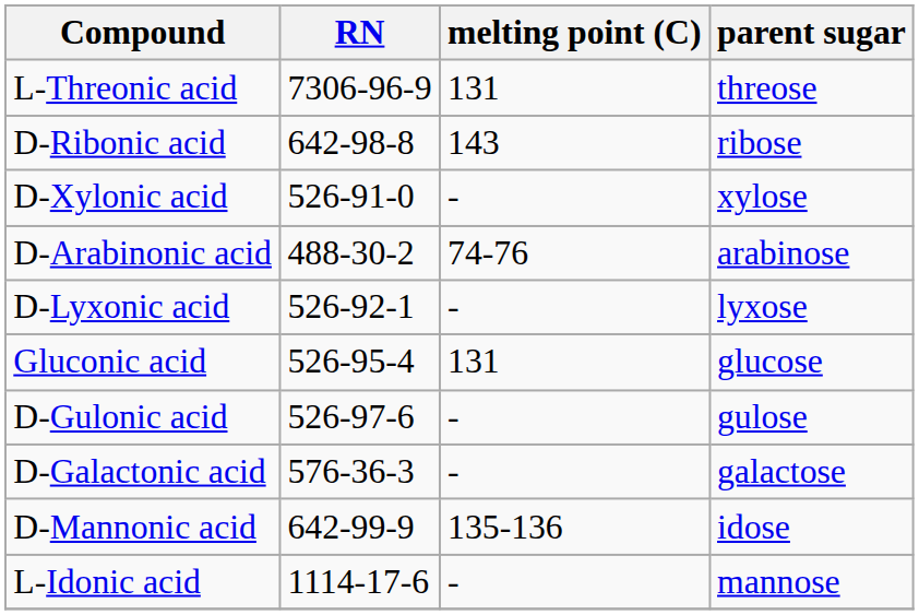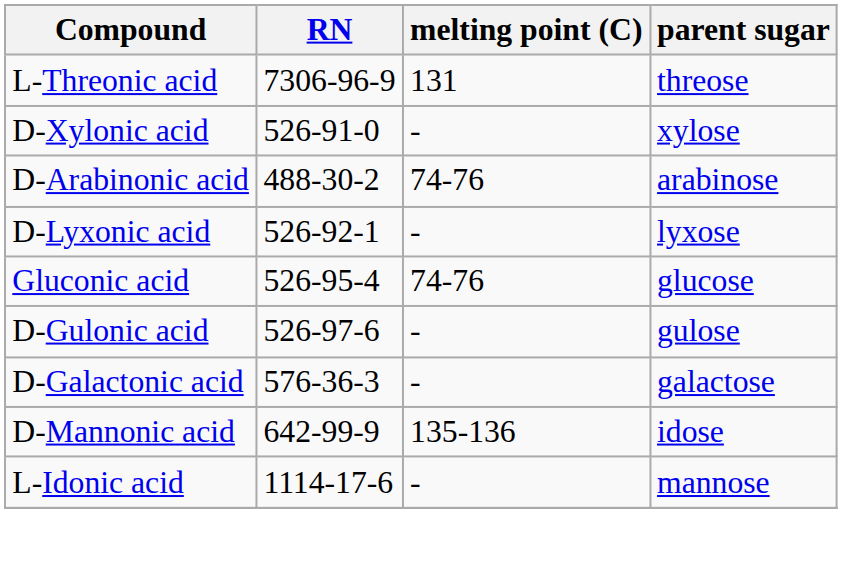- row: D-Ribonic acid | 642-98-8 | 143 | ribose
Gluconic acid | melting point (C): 131 -> 74-76
